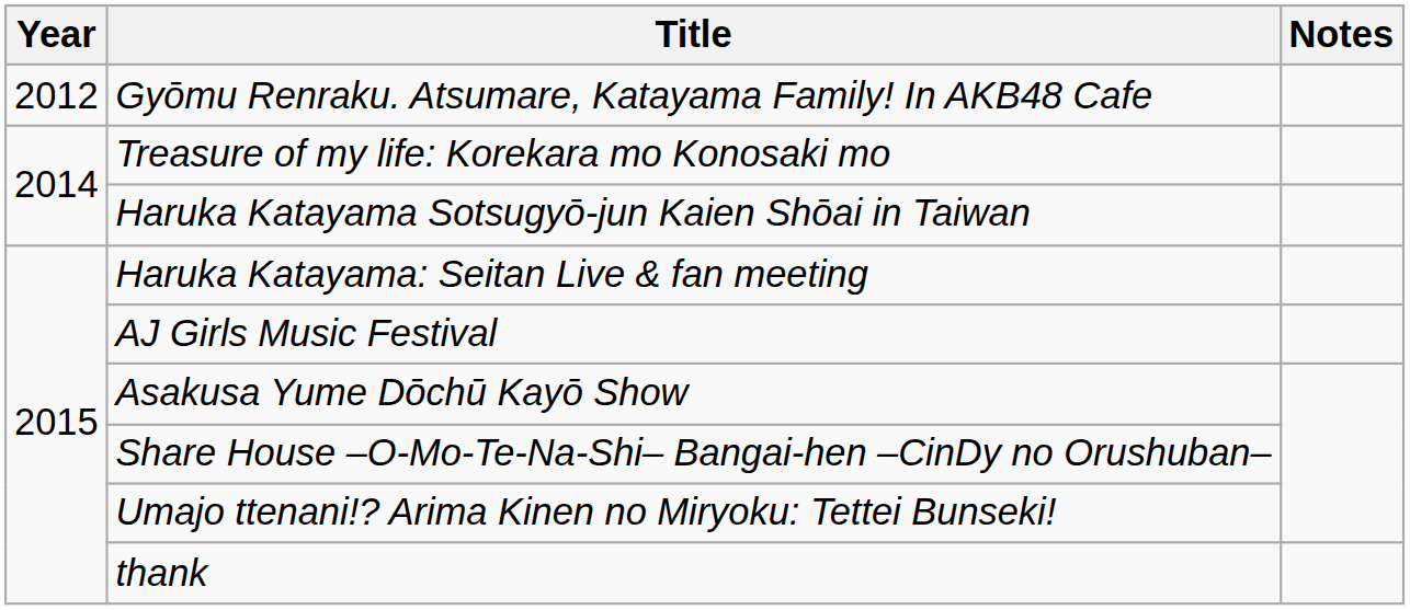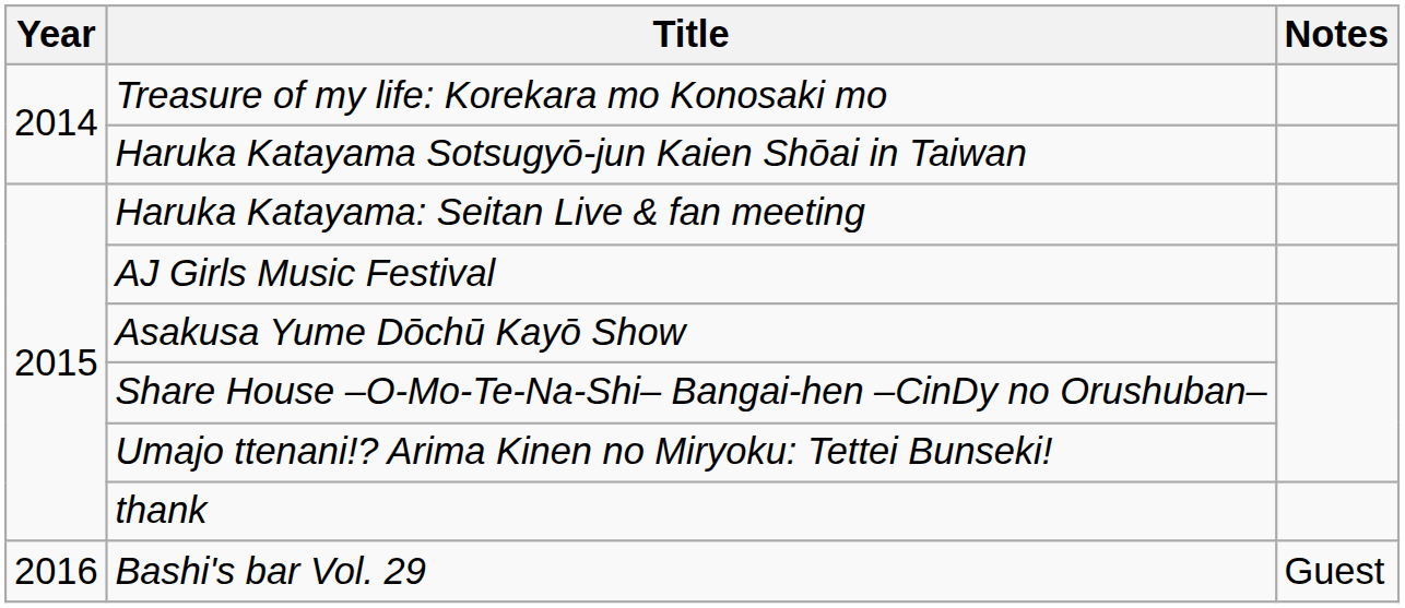- row: 2012 | Gyōmu Renraku. Atsumare, Katayama Family! In AKB48 Cafe
+ row: 2016 | Bashi's bar Vol. 29 | Guest
